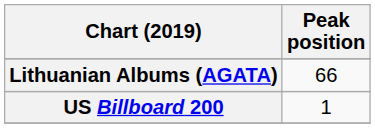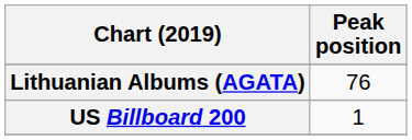Lithuanian Albums (AGATA) | Peak position: 66 -> 76
